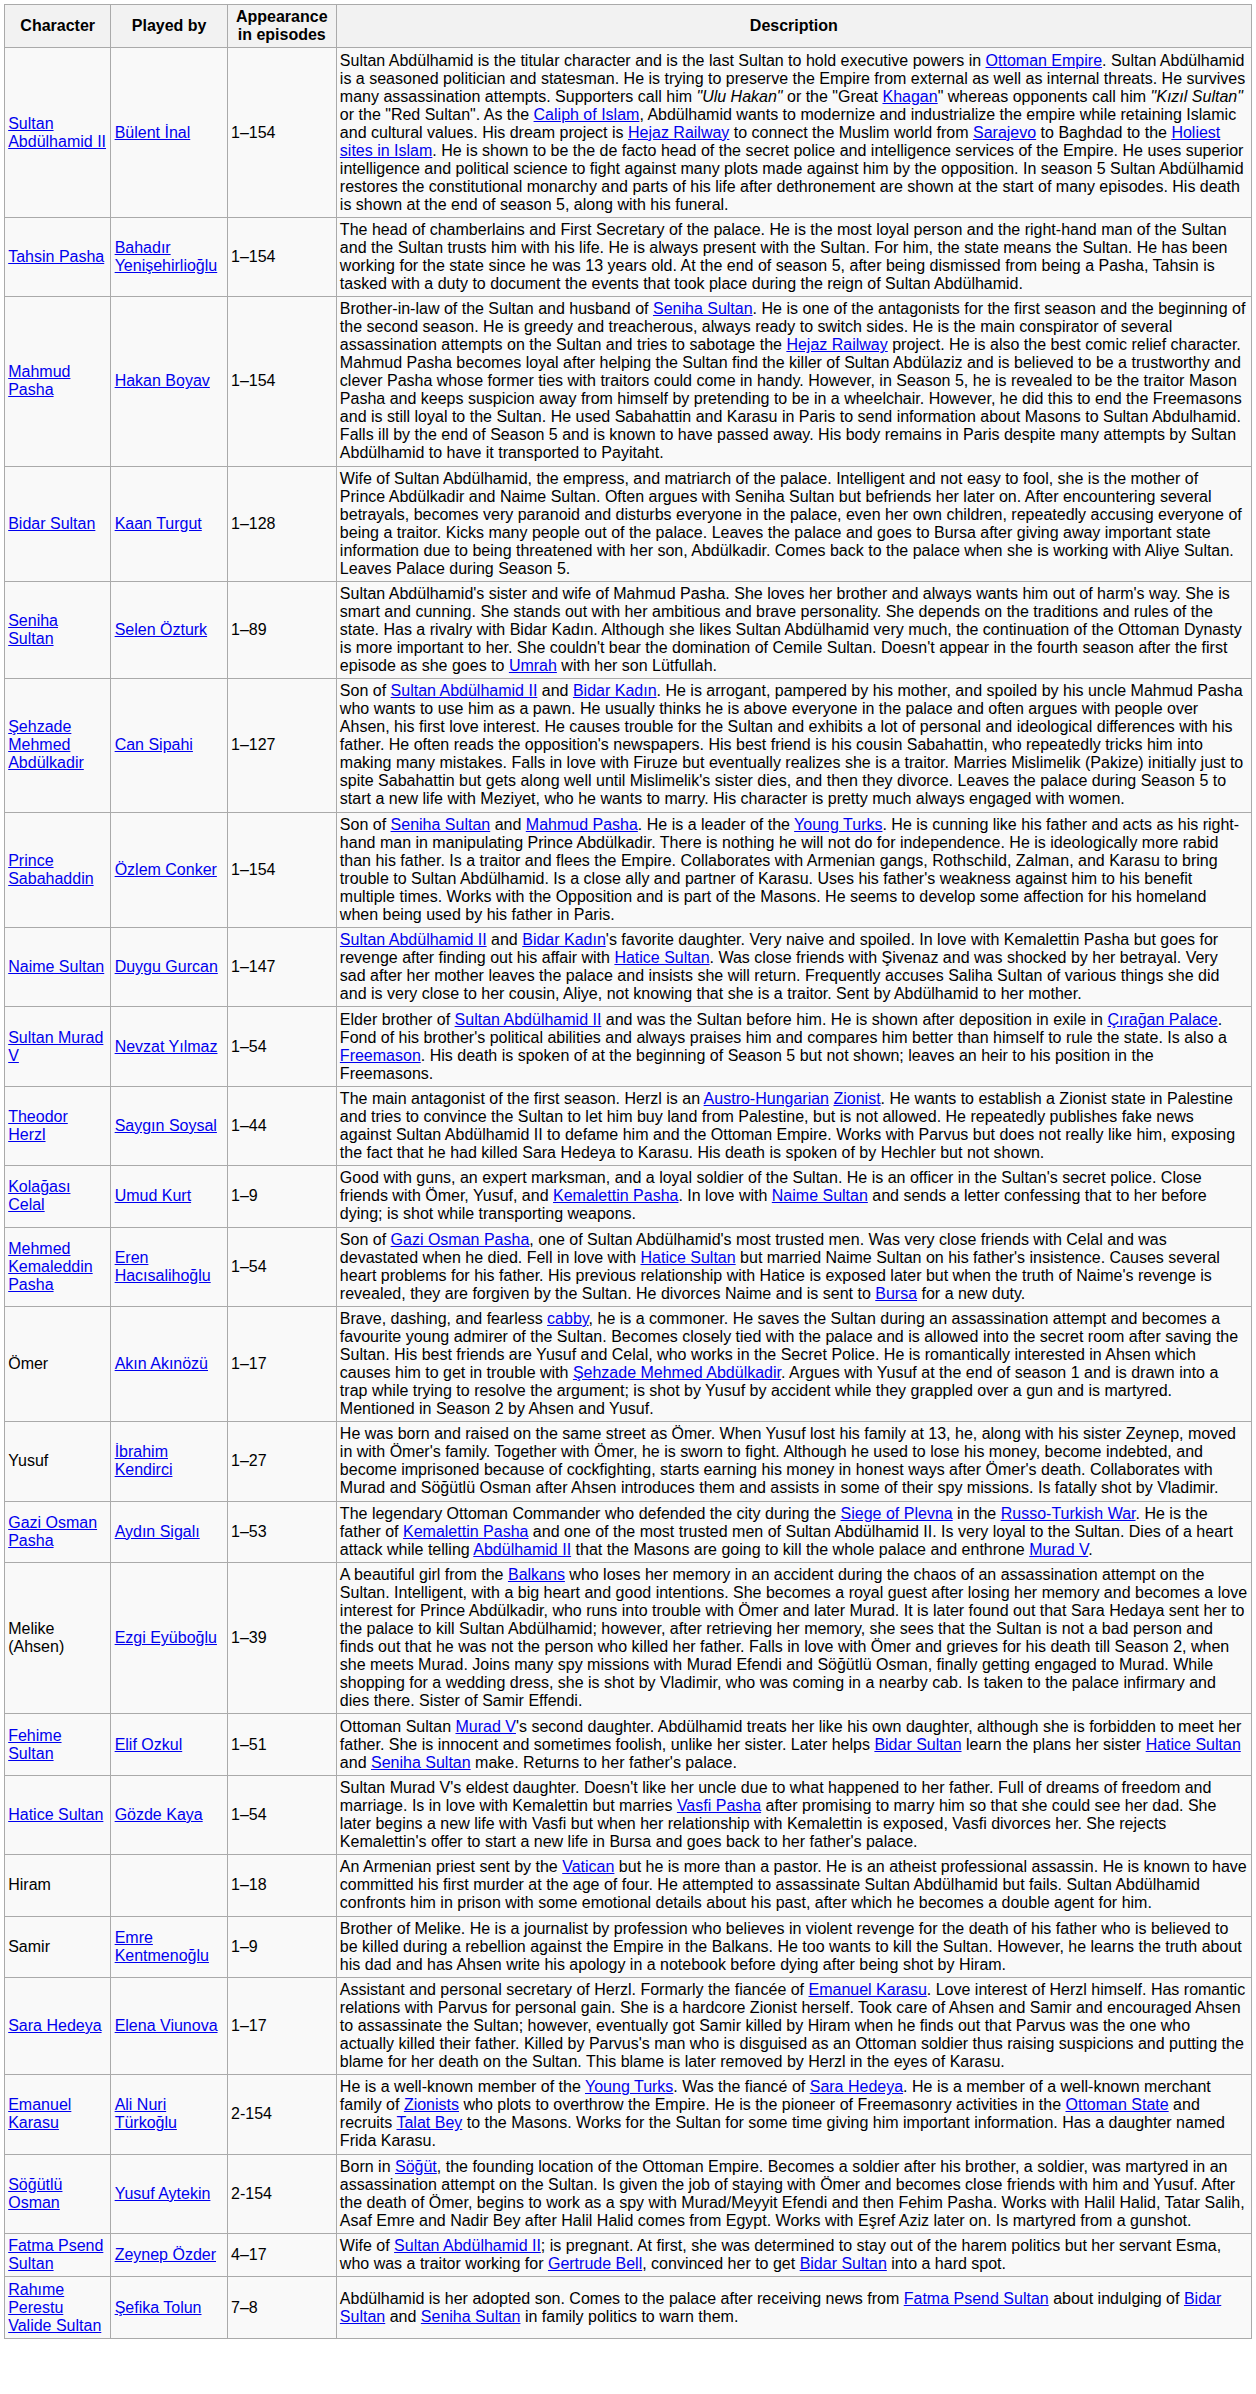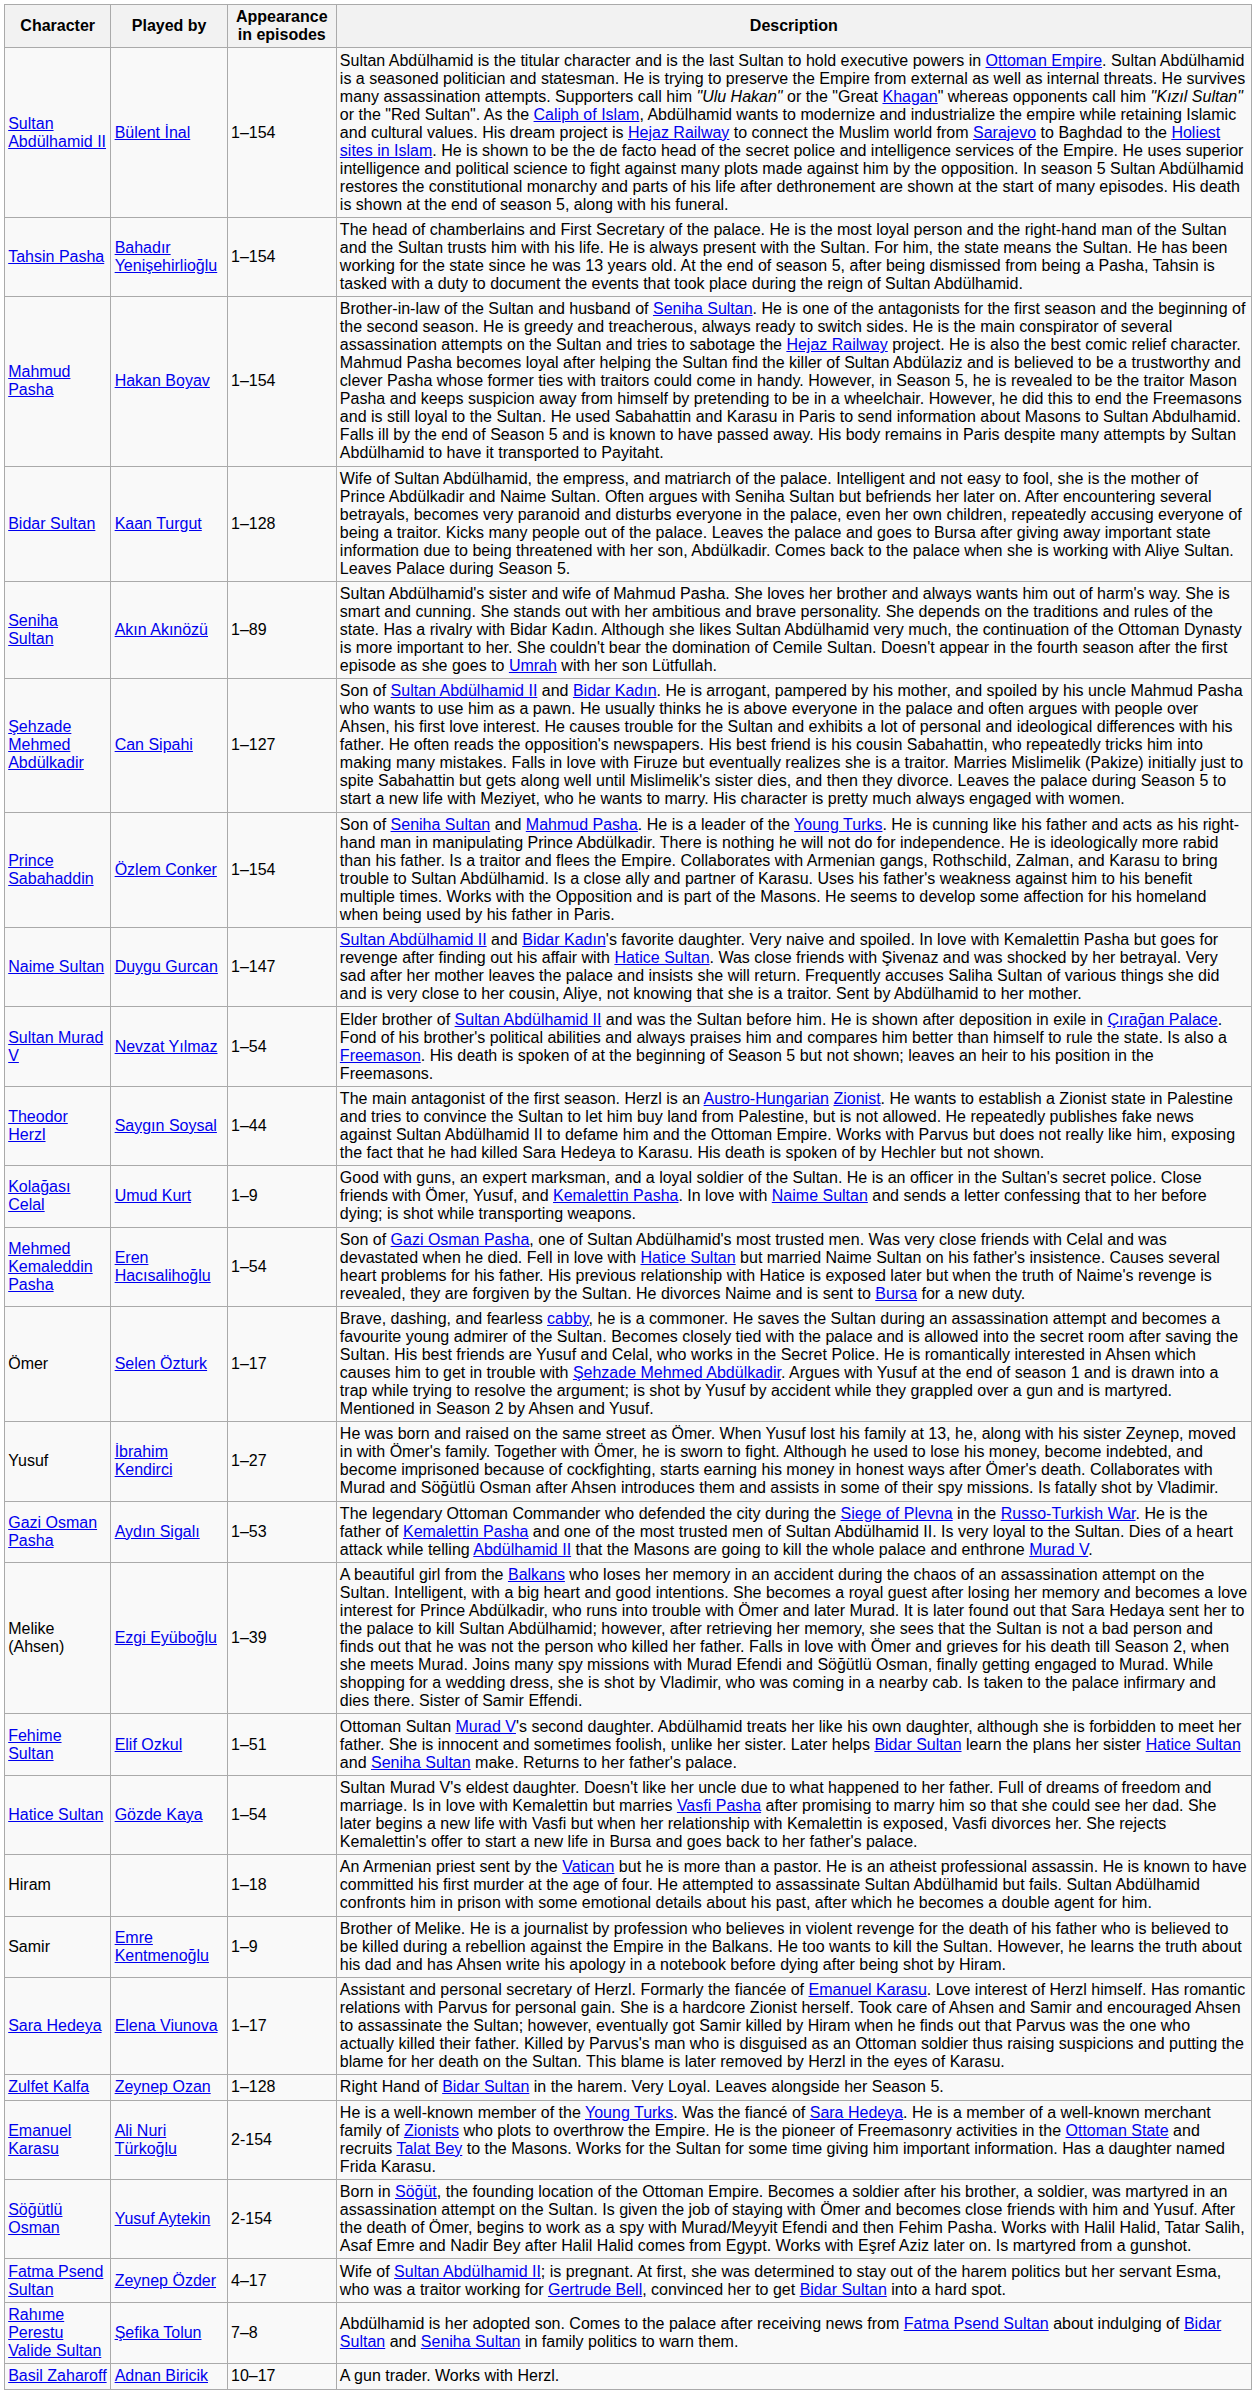Seniha Sultan | Played by: Selen Özturk -> Akın Akınözü
Ömer | Played by: Akın Akınözü -> Selen Özturk
+ row: Zulfet Kalfa | Zeynep Ozan | 1–128 | Right Hand of Bidar Sultan in the harem. Very Loyal. Leaves alongside her Season 5.
+ row: Basil Zaharoff | Adnan Biricik | 10–17 | A gun trader. Works with Herzl.
